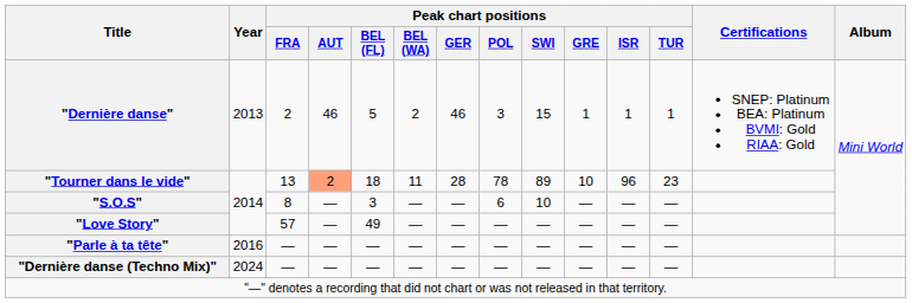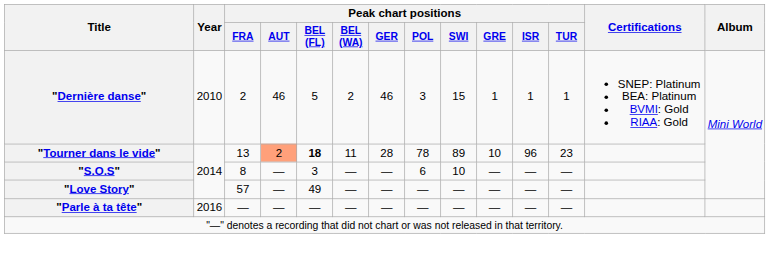"Dernière danse" | Year: 2013 -> 2010
"Tourner dans le vide" | Peak chart positions / BEL (FL): normal -> bold
- row: "Dernière danse (Techno Mix)" | 2024 | — | — | — | — | — | — | — | — | — | —
